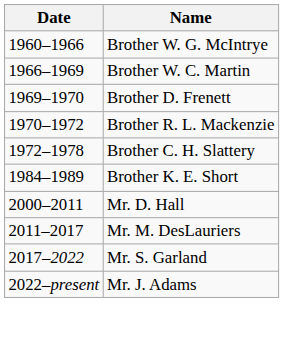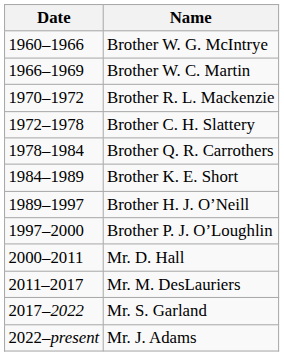- row: 1969–1970 | Brother D. Frenett
+ row: 1978–1984 | Brother Q. R. Carrothers
+ row: 1989–1997 | Brother H. J. O’Neill
+ row: 1997–2000 | Brother P. J. O’Loughlin
